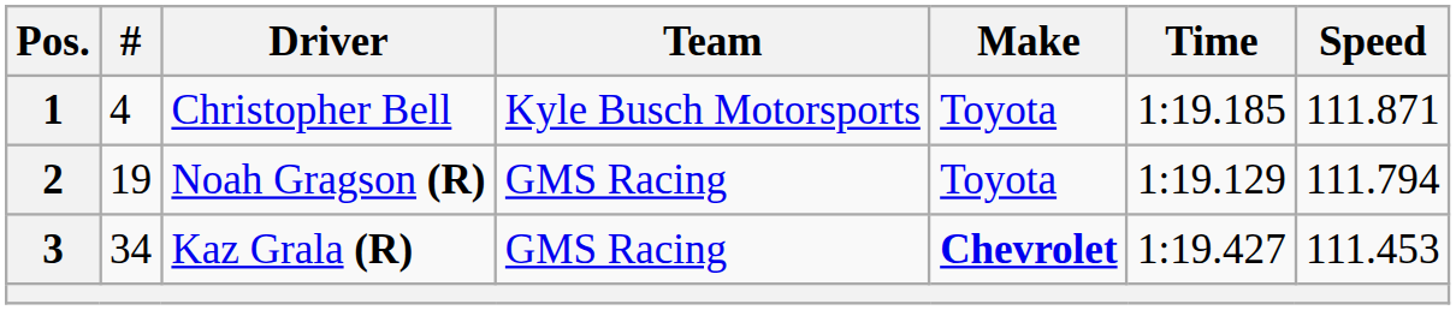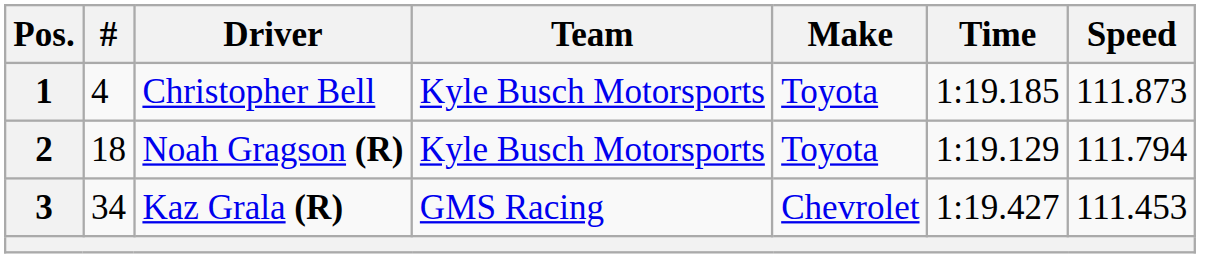1 | Speed: 111.871 -> 111.873
2 | #: 19 -> 18
2 | Team: GMS Racing -> Kyle Busch Motorsports
3 | Make: bold -> normal
